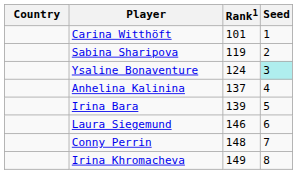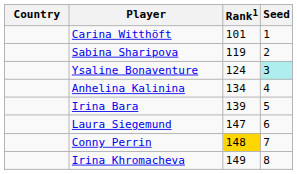Anhelina Kalinina | Rank1: 137 -> 134
Laura Siegemund | Rank1: 146 -> 147
Conny Perrin | Rank1: no background -> gold background
